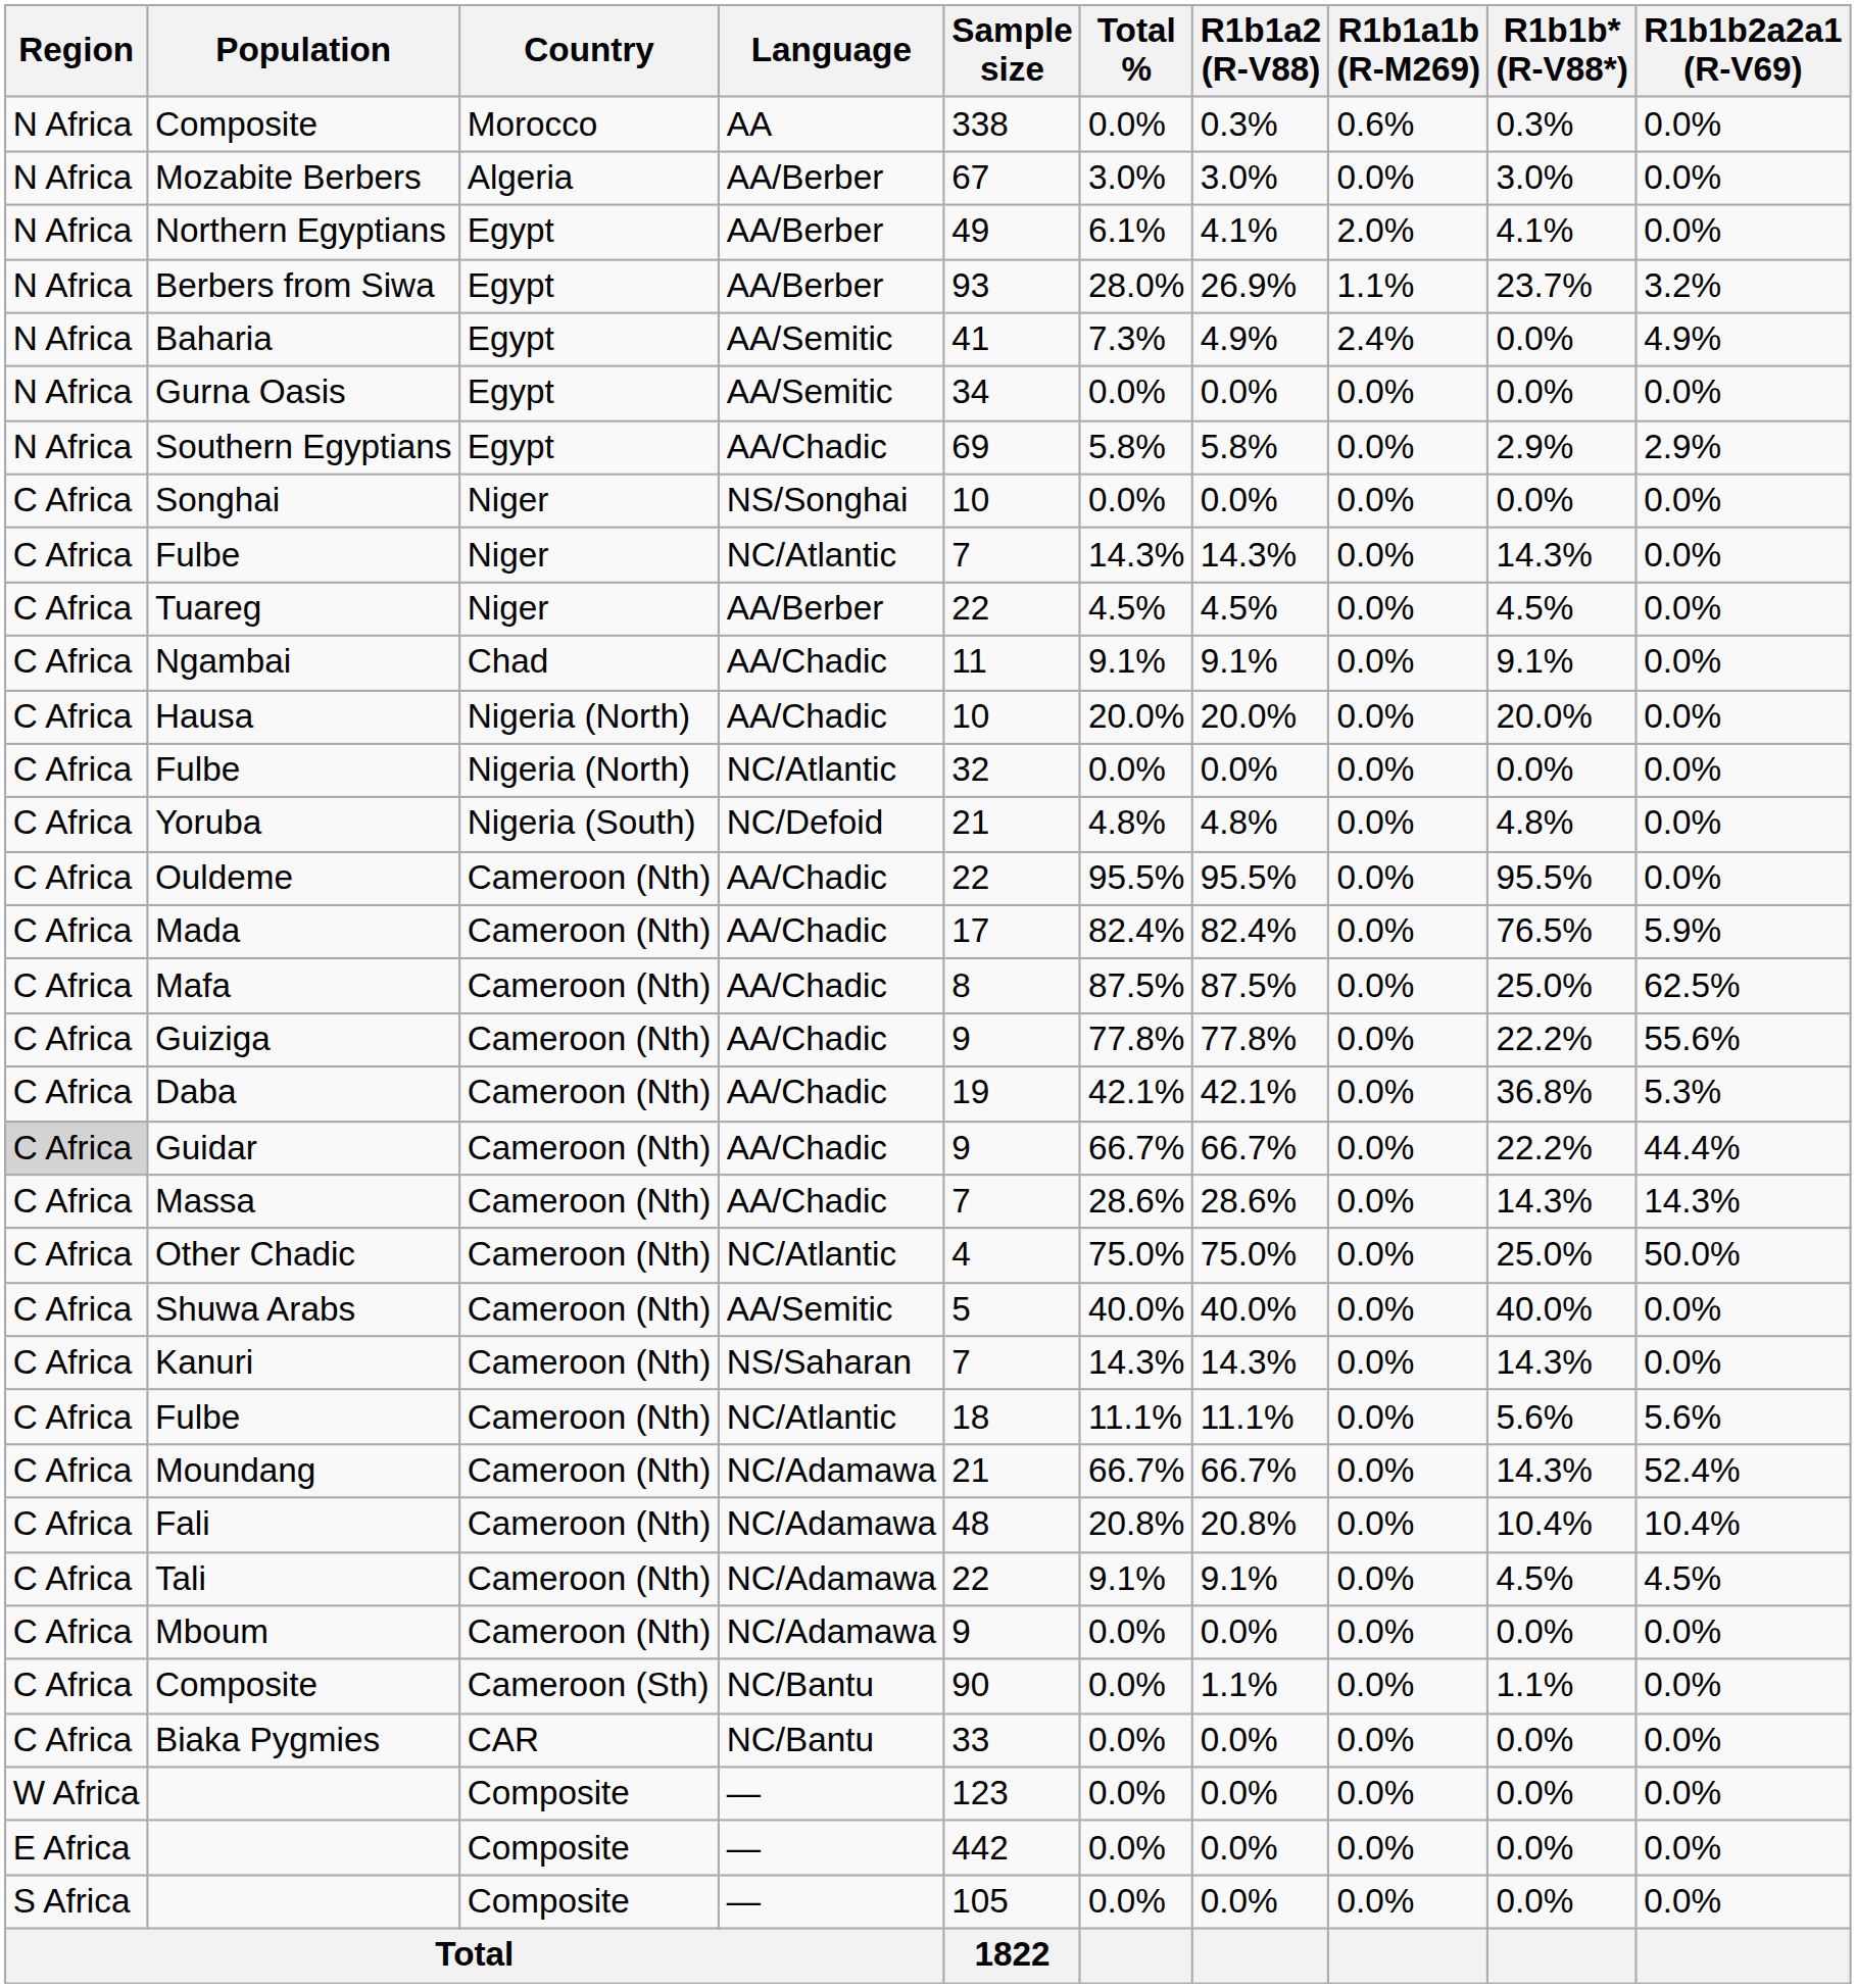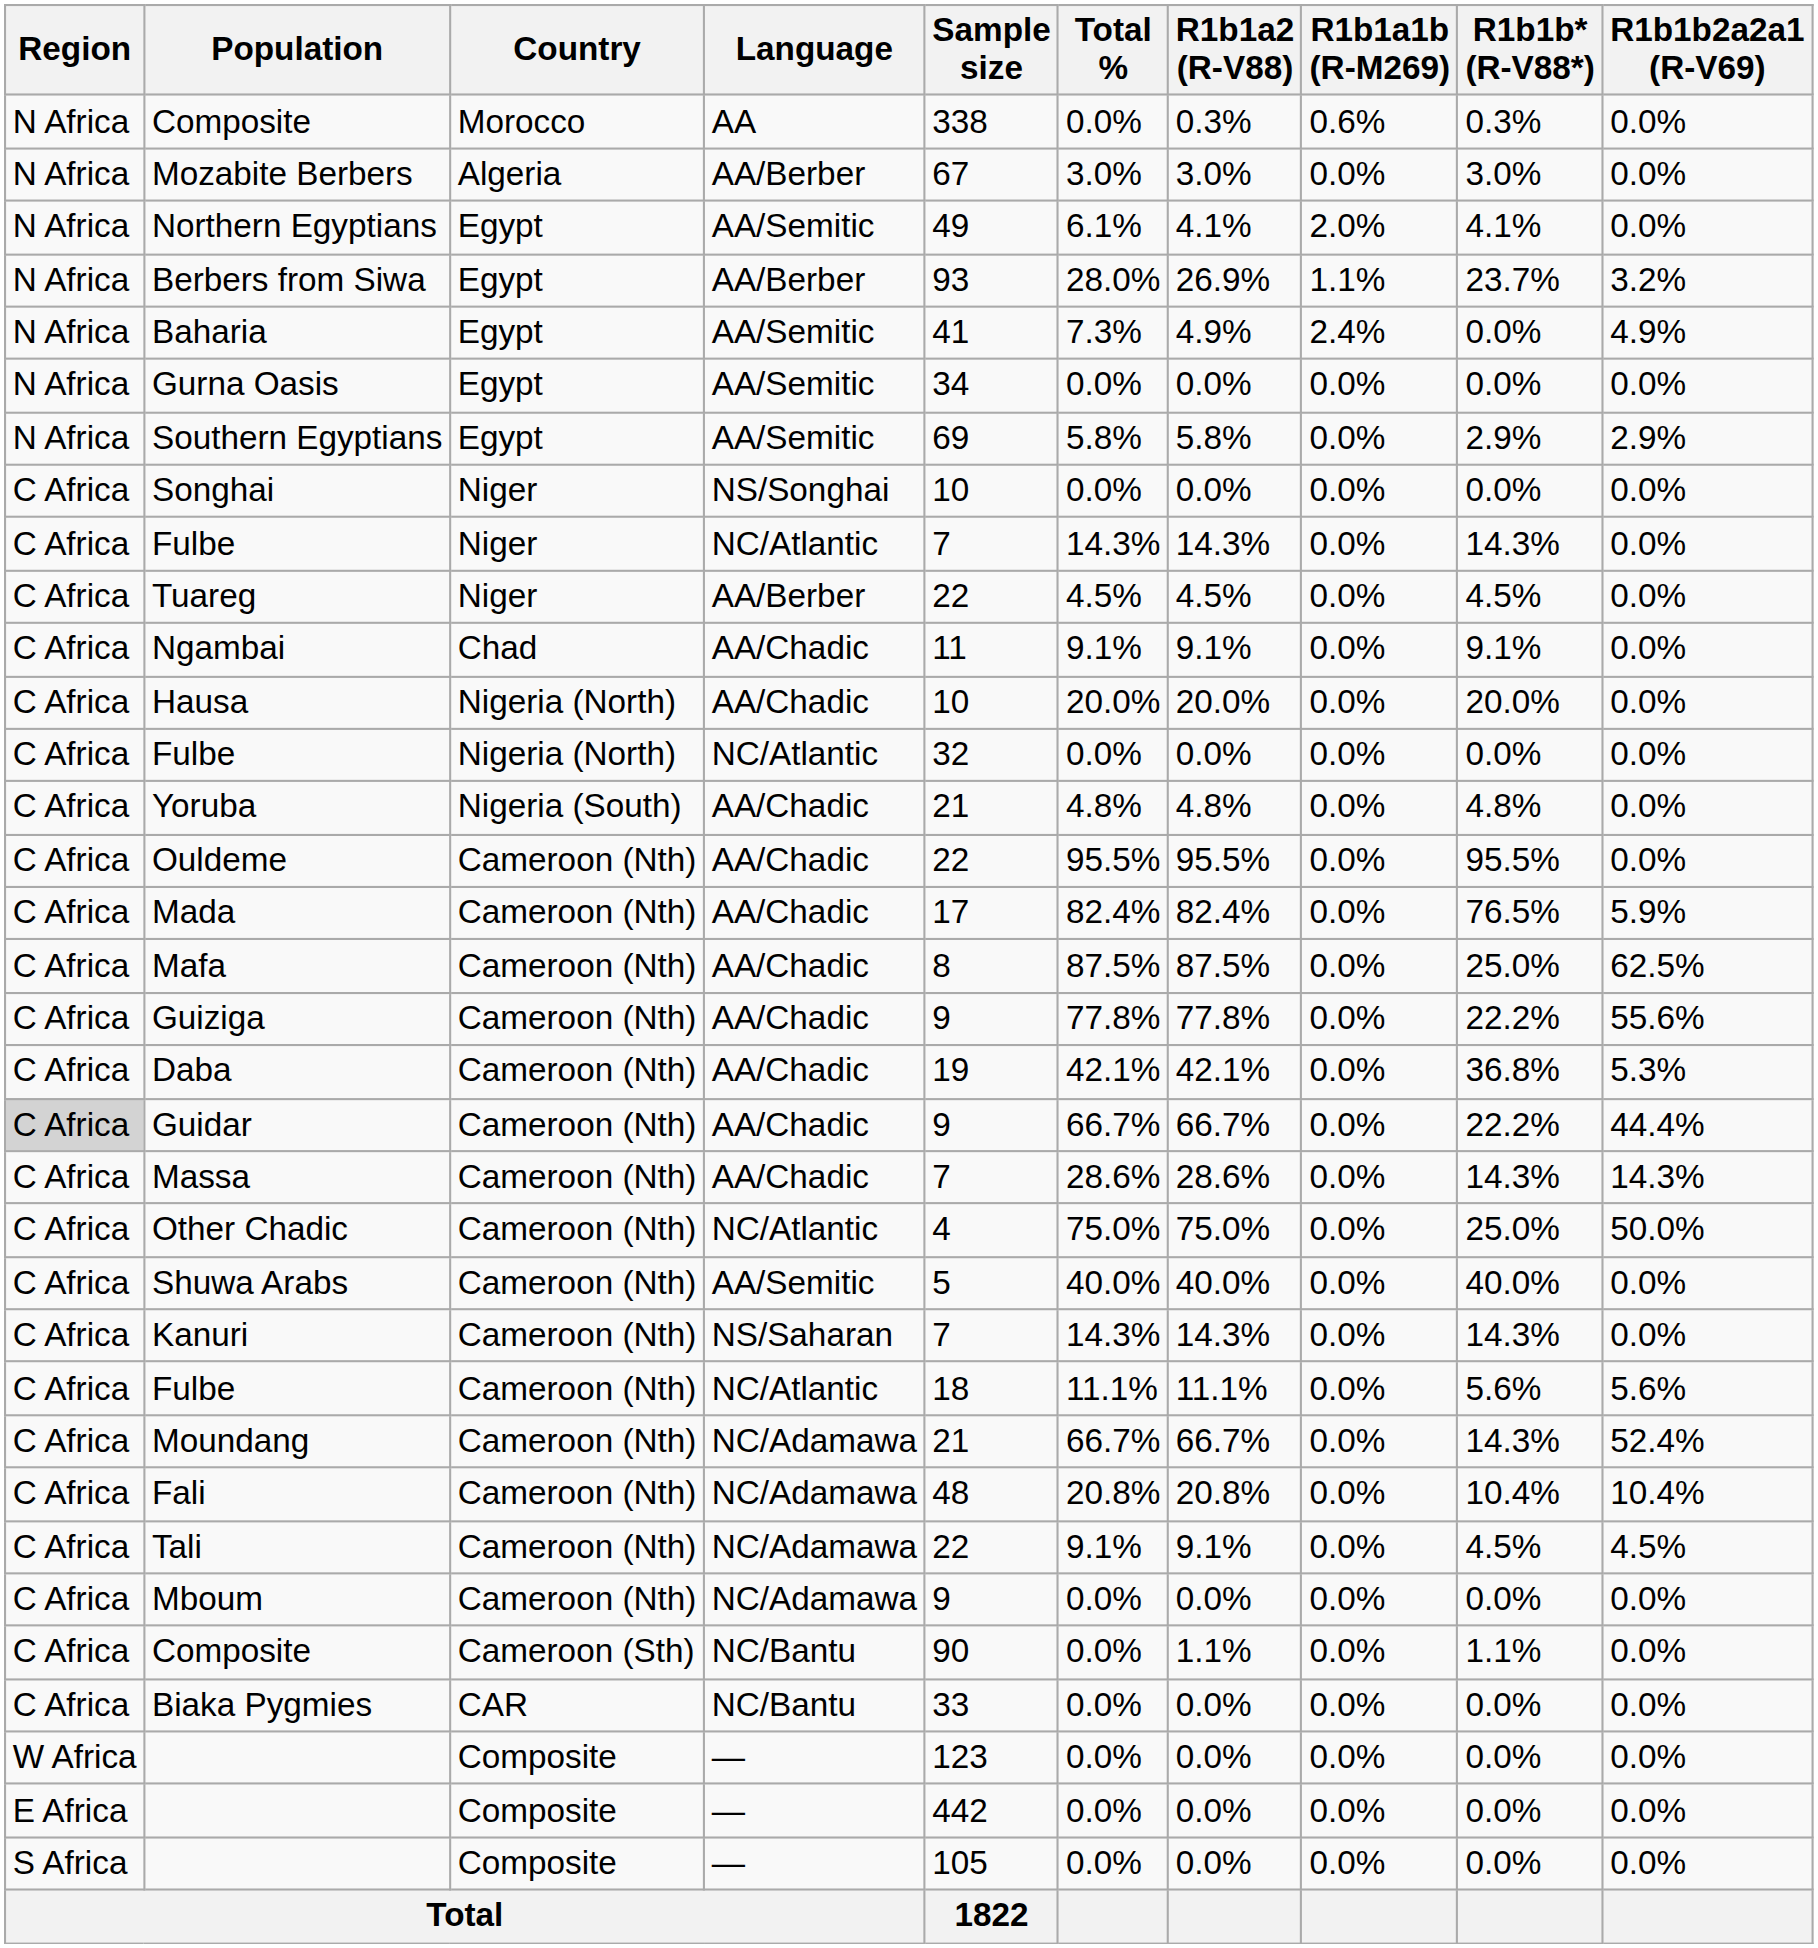Northern Egyptians | Language: AA/Berber -> AA/Semitic
Southern Egyptians | Language: AA/Chadic -> AA/Semitic
Yoruba | Language: NC/Defoid -> AA/Chadic
